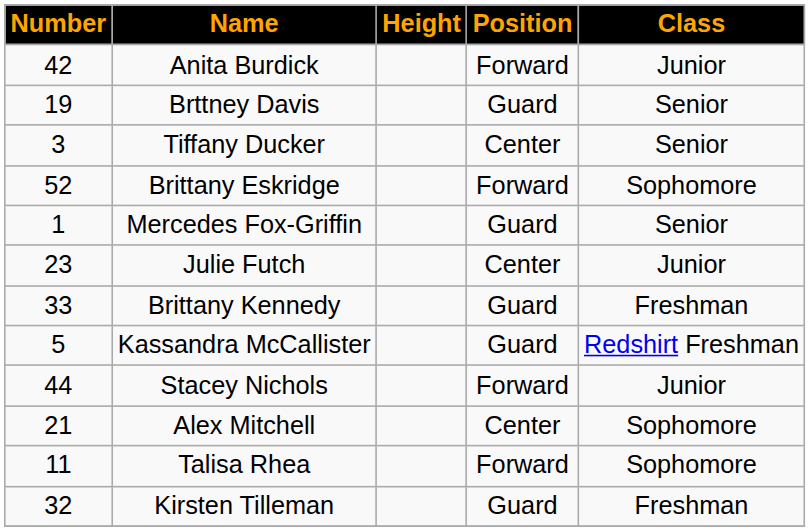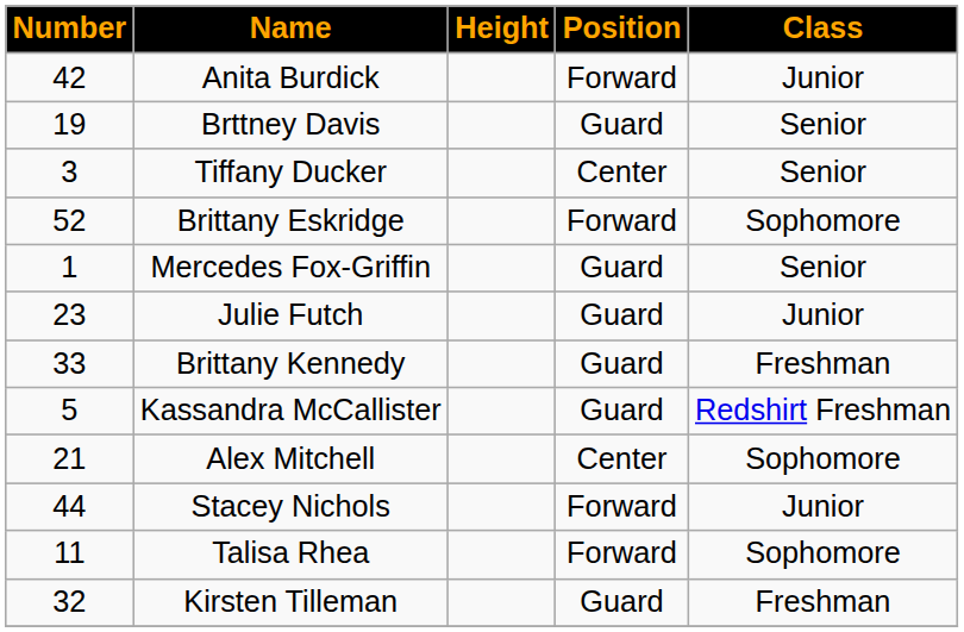Julie Futch | Position: Center -> Guard
rows swapped: Alex Mitchell <-> Stacey Nichols
